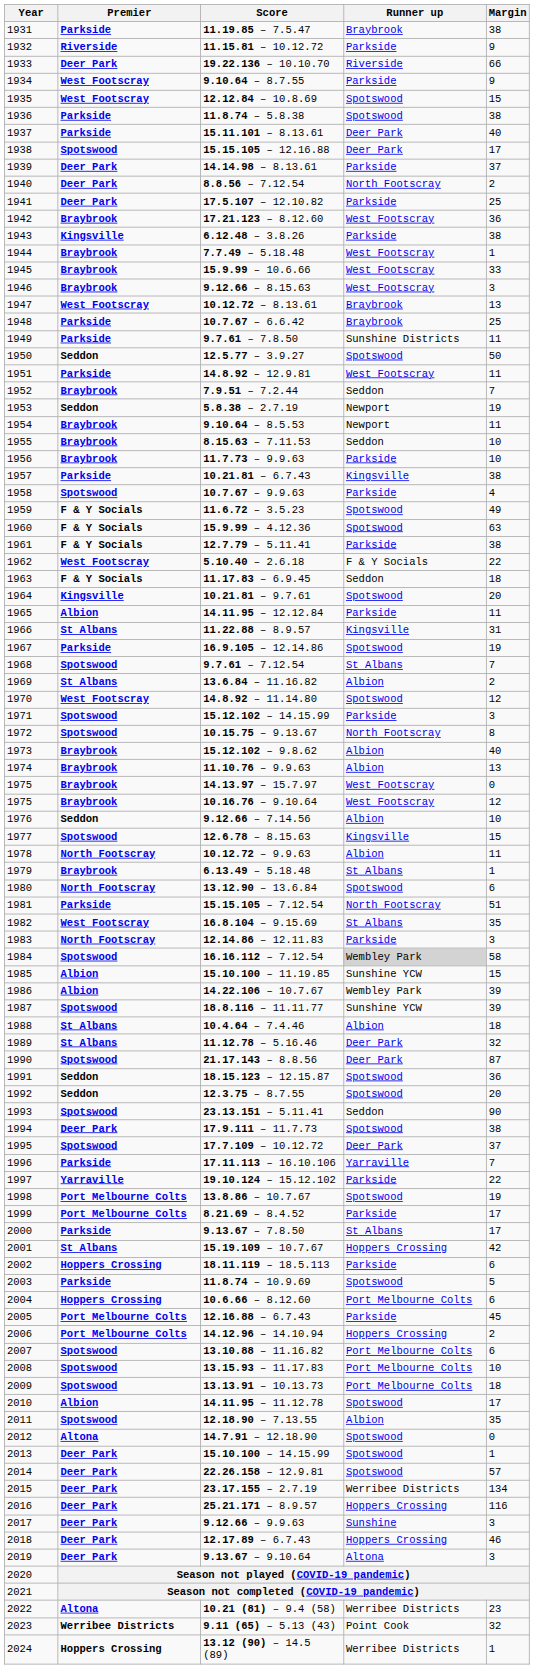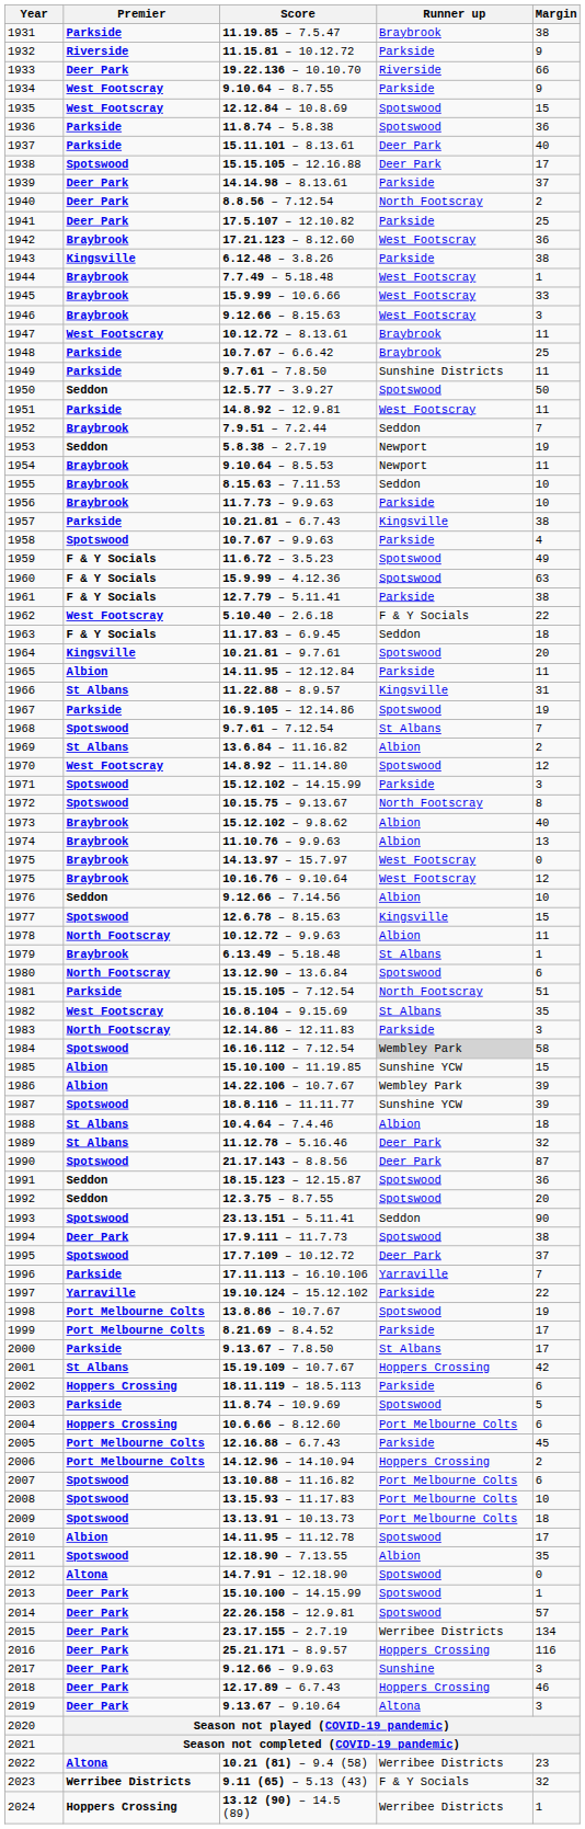11.8.74 – 5.8.38 | Margin: 38 -> 36
10.12.72 – 8.13.61 | Margin: 13 -> 11
9.11 (65) – 5.13 (43) | Runner up: Point Cook -> F & Y Socials
